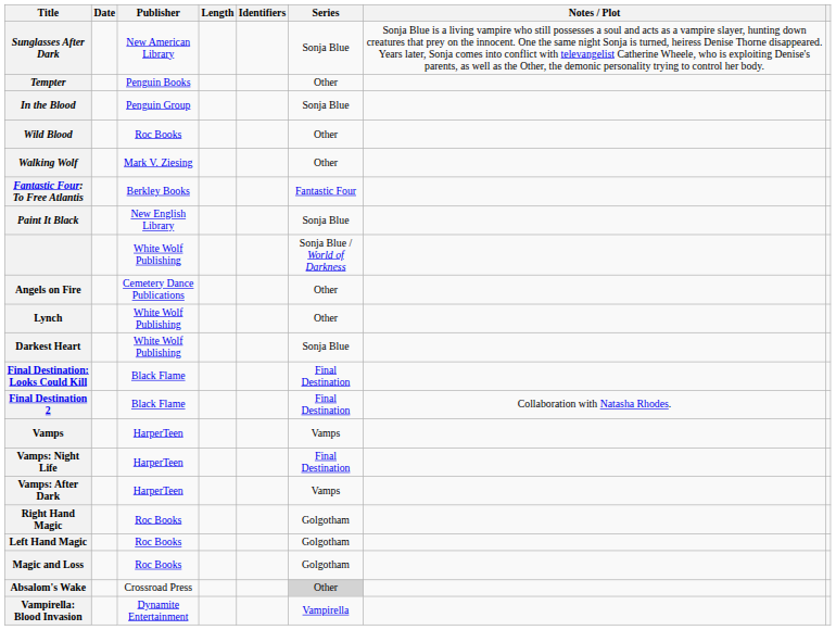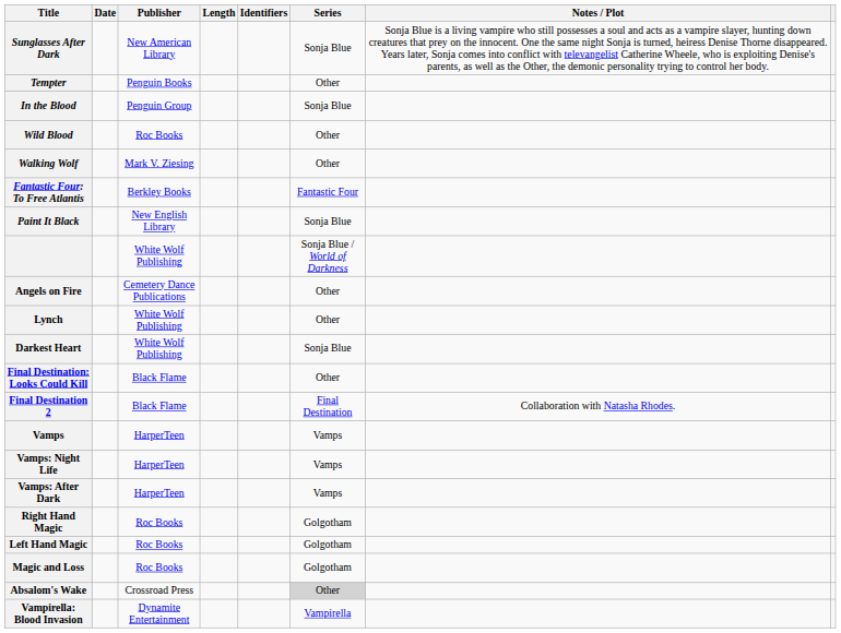Final Destination: Looks Could Kill | Series: Final Destination -> Other
Vamps: Night Life | Series: Final Destination -> Vamps
